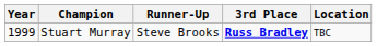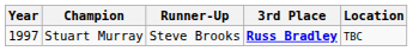Stuart Murray | Year: 1999 -> 1997
